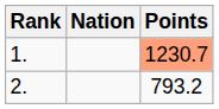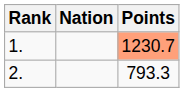2. | Points: 793.2 -> 793.3
